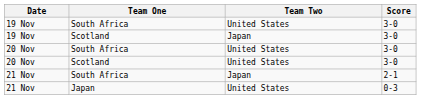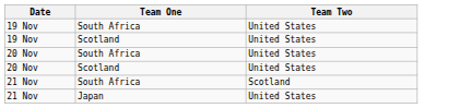- column: Score | 3-0 | 3-0 | 3-0 | 3-0 | 2-1 | 0-3
19 Nov / Scotland | Team Two: Japan -> United States
21 Nov / South Africa | Team Two: Japan -> Scotland
